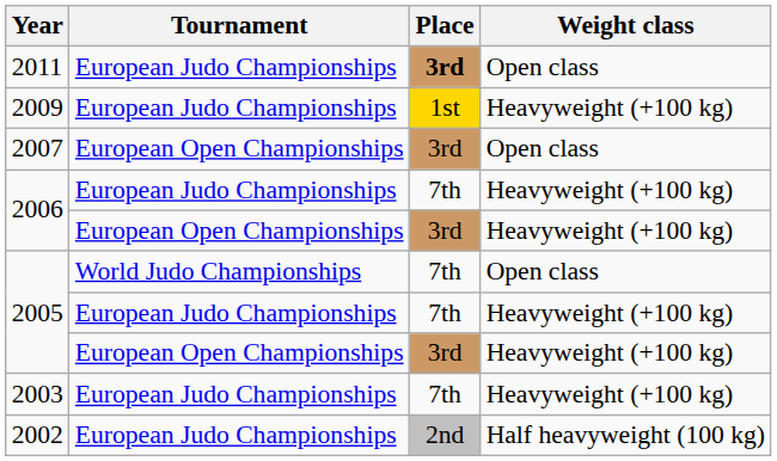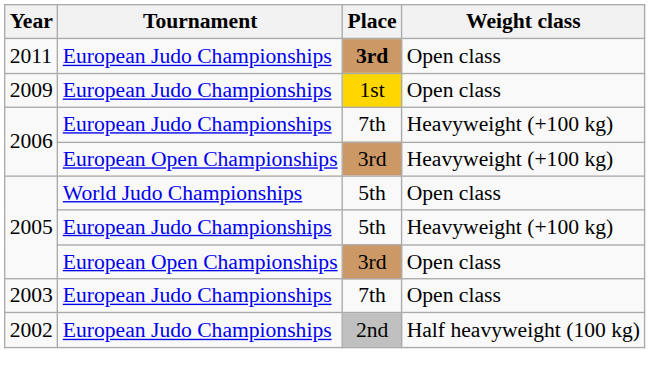2009 | Weight class: Heavyweight (+100 kg) -> Open class
- row: 2007 | European Open Championships | 3rd | Open class
2005 / World Judo Championships | Place: 7th -> 5th
2005 / European Judo Championships | Place: 7th -> 5th
2005 / European Open Championships | Weight class: Heavyweight (+100 kg) -> Open class
2003 | Weight class: Heavyweight (+100 kg) -> Open class
